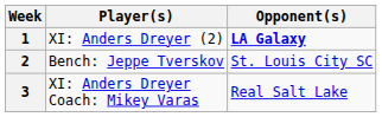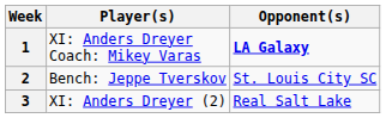1 | Player(s): XI: Anders Dreyer (2) -> XI: Anders Dreyer Coach: Mikey Varas
3 | Player(s): XI: Anders Dreyer Coach: Mikey Varas -> XI: Anders Dreyer (2)
